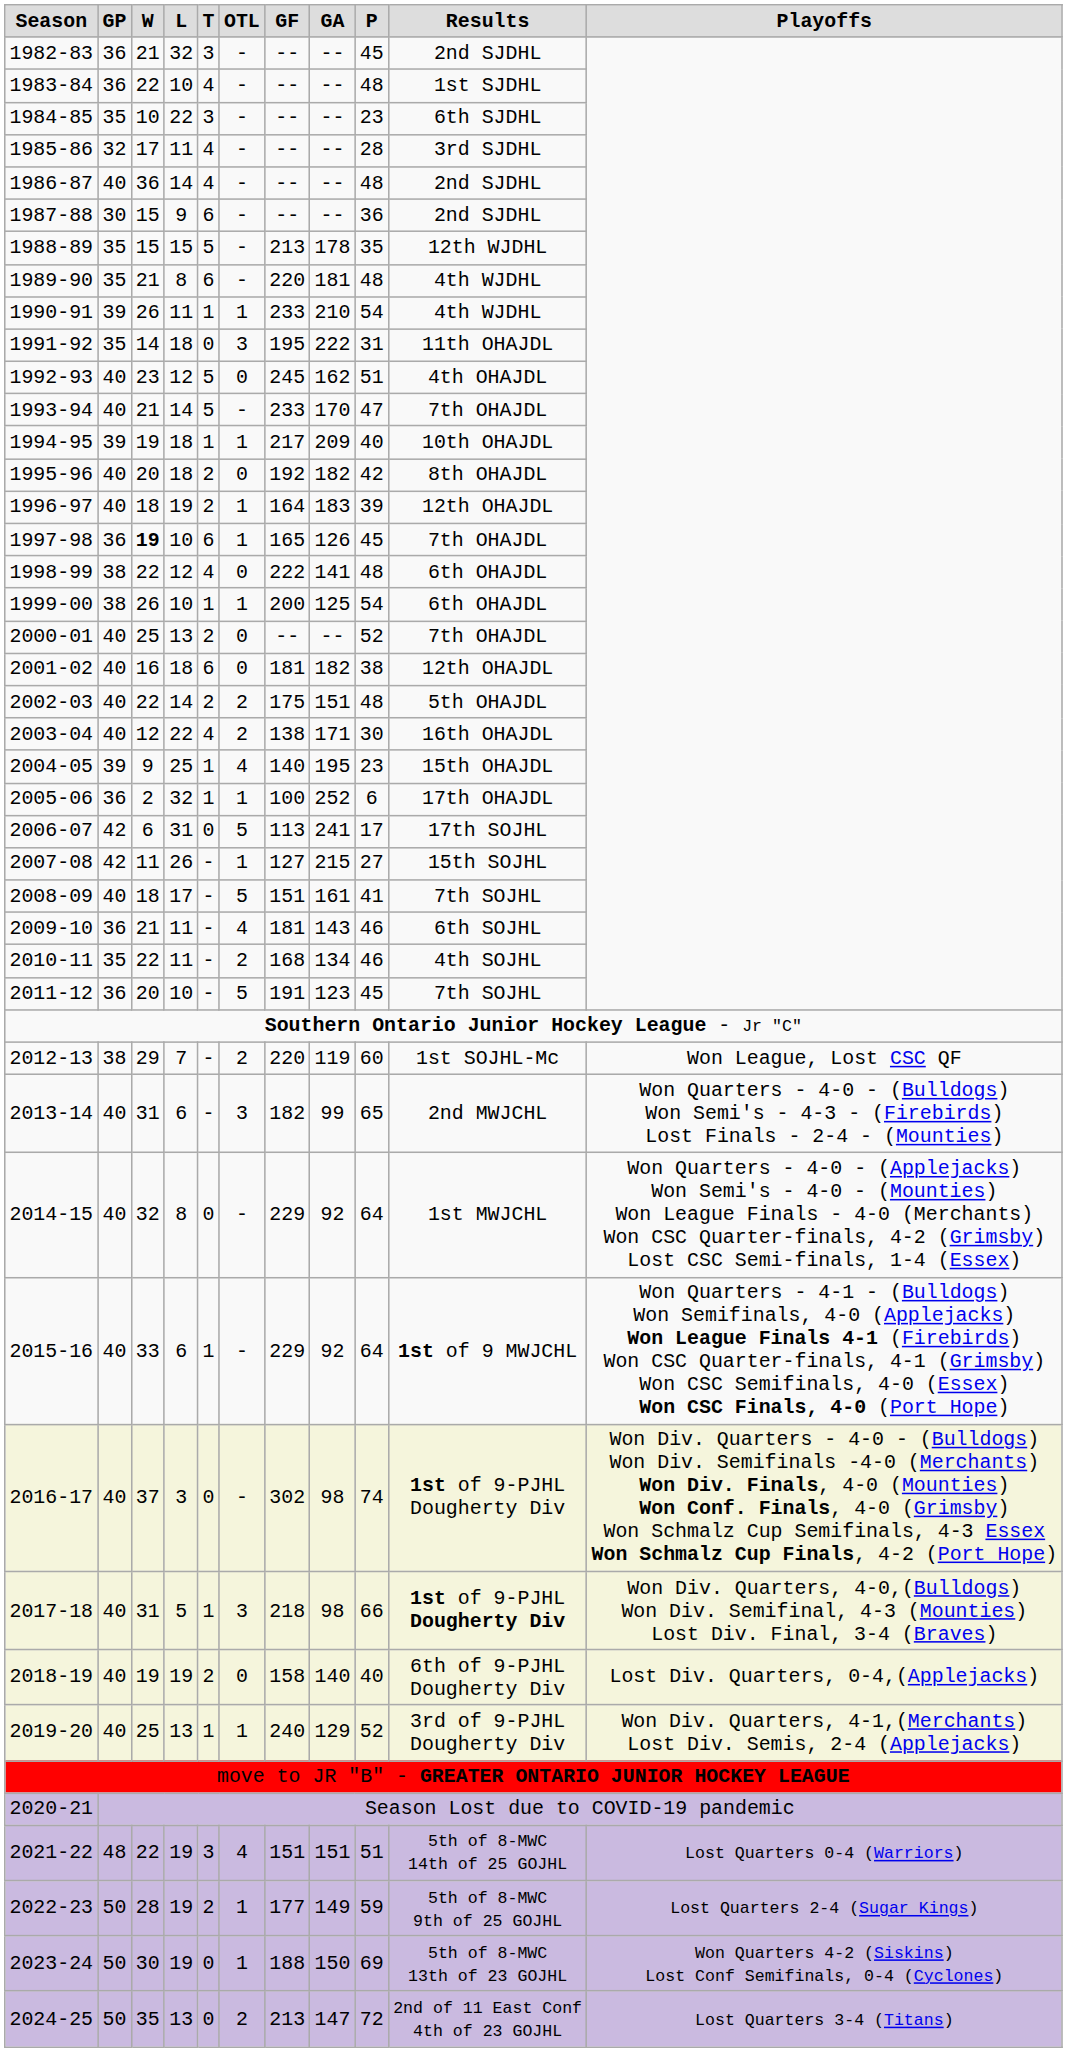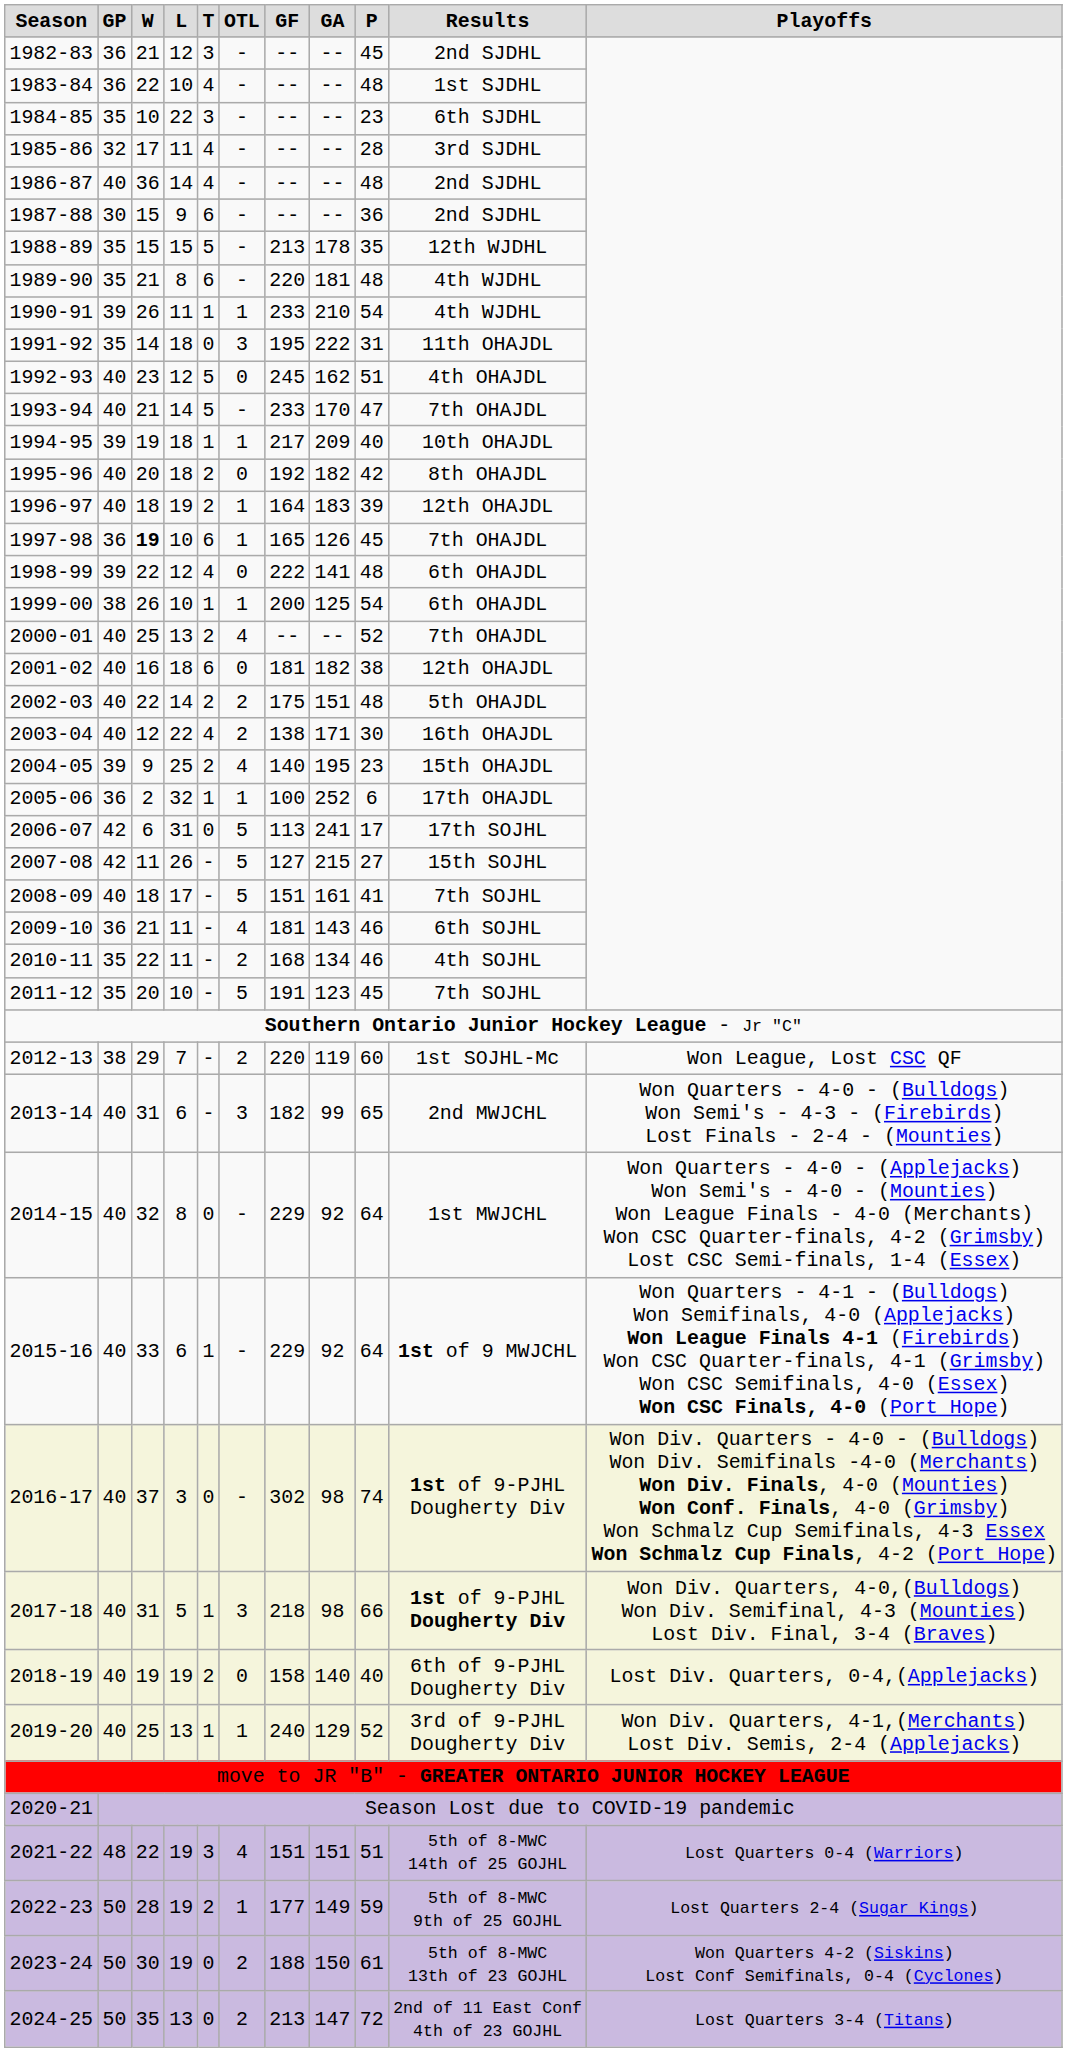1982-83 | L: 32 -> 12
1998-99 | GP: 38 -> 39
2000-01 | OTL: 0 -> 4
2004-05 | T: 1 -> 2
2007-08 | OTL: 1 -> 5
2011-12 | GP: 36 -> 35
2023-24 | OTL: 1 -> 2
2023-24 | P: 69 -> 61
